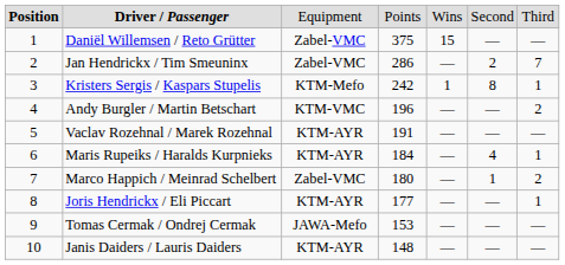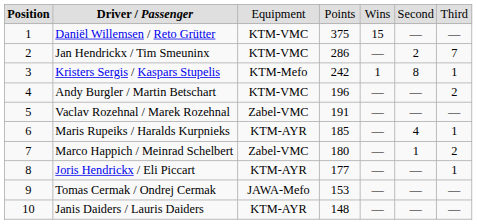Daniël Willemsen / Reto Grütter | column 3: Zabel-VMC -> KTM-VMC
Jan Hendrickx / Tim Smeuninx | column 3: Zabel-VMC -> KTM-VMC
Vaclav Rozehnal / Marek Rozehnal | column 3: KTM-AYR -> Zabel-VMC
Maris Rupeiks / Haralds Kurpnieks | column 4: 184 -> 185
